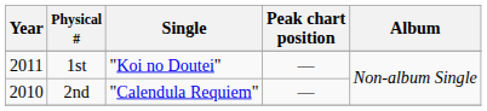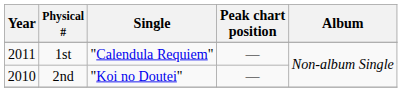1st | Single: "Koi no Doutei" -> "Calendula Requiem"
2nd | Single: "Calendula Requiem" -> "Koi no Doutei"
